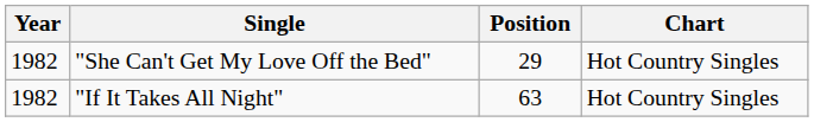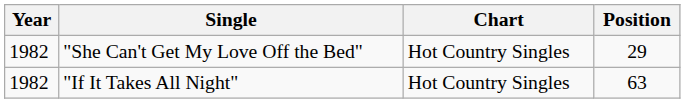columns swapped: Chart <-> Position
